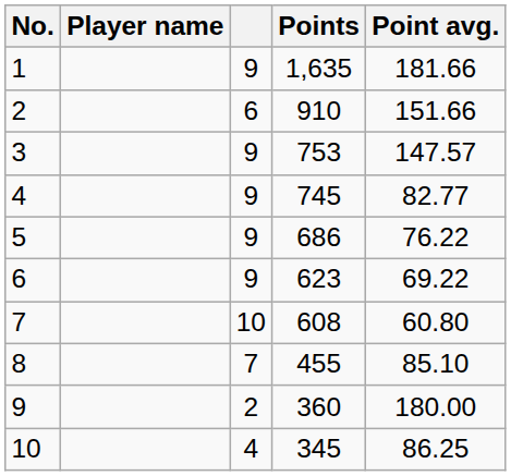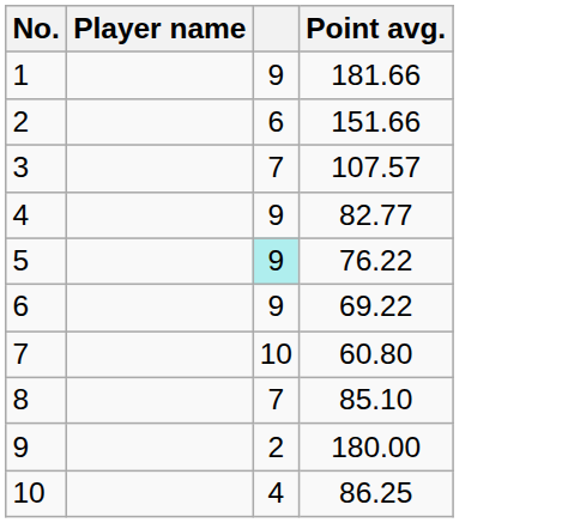- column: Points | 1,635 | 910 | 753 | 745 | 686 | 623 | 608 | 455 | 360 | 345
3 | column 3: 9 -> 7
3 | Point avg.: 147.57 -> 107.57
5 | column 3: no background -> paleturquoise background
